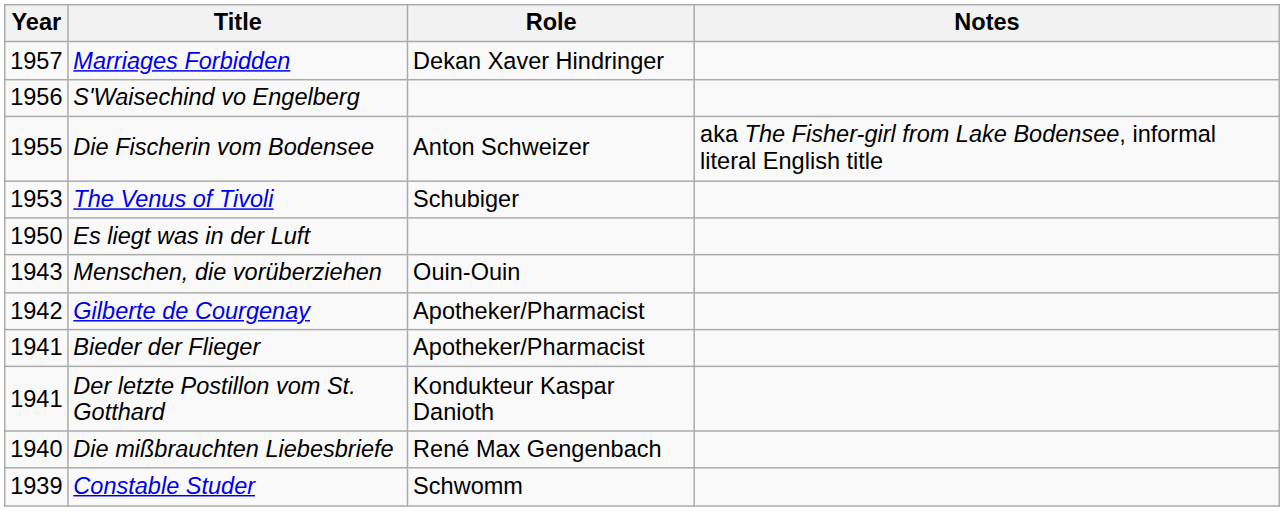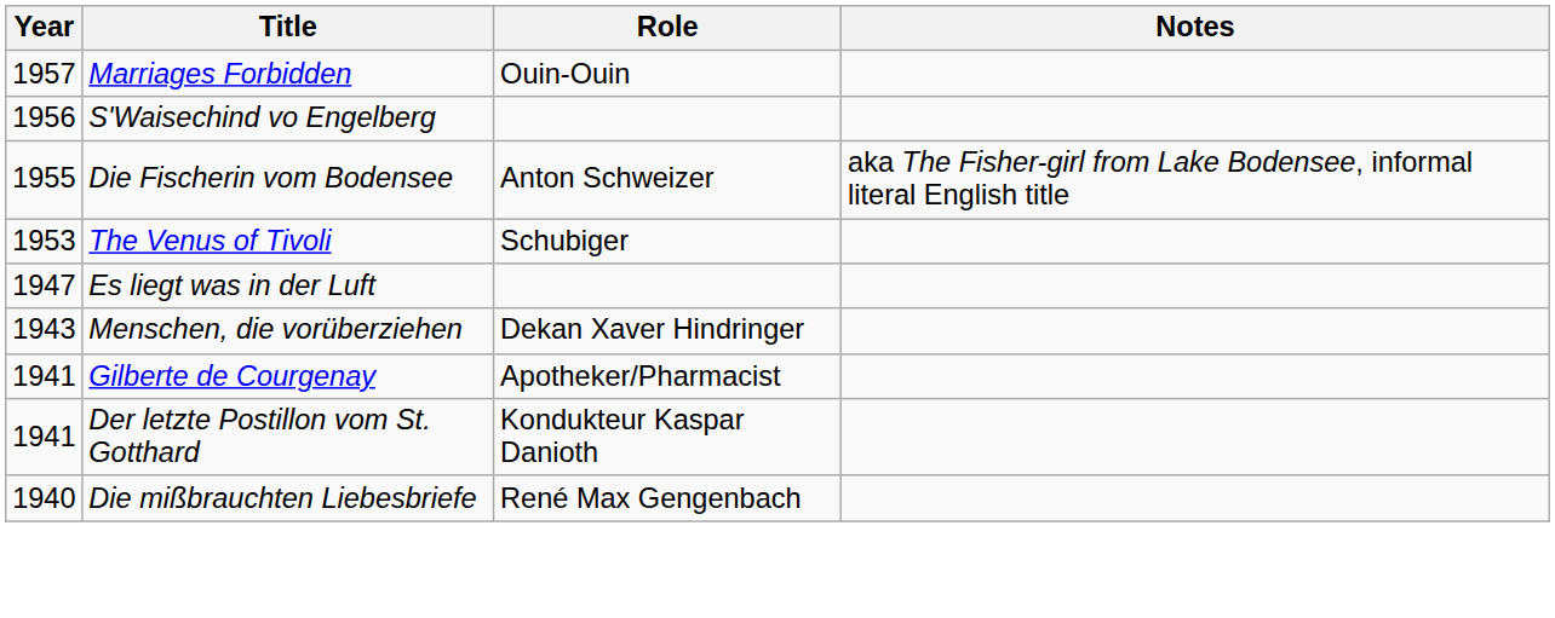Marriages Forbidden | Role: Dekan Xaver Hindringer -> Ouin-Ouin
Es liegt was in der Luft | Year: 1950 -> 1947
Menschen, die vorüberziehen | Role: Ouin-Ouin -> Dekan Xaver Hindringer
Gilberte de Courgenay | Year: 1942 -> 1941
- row: 1941 | Bieder der Flieger | Apotheker/Pharmacist
- row: 1939 | Constable Studer | Schwomm
